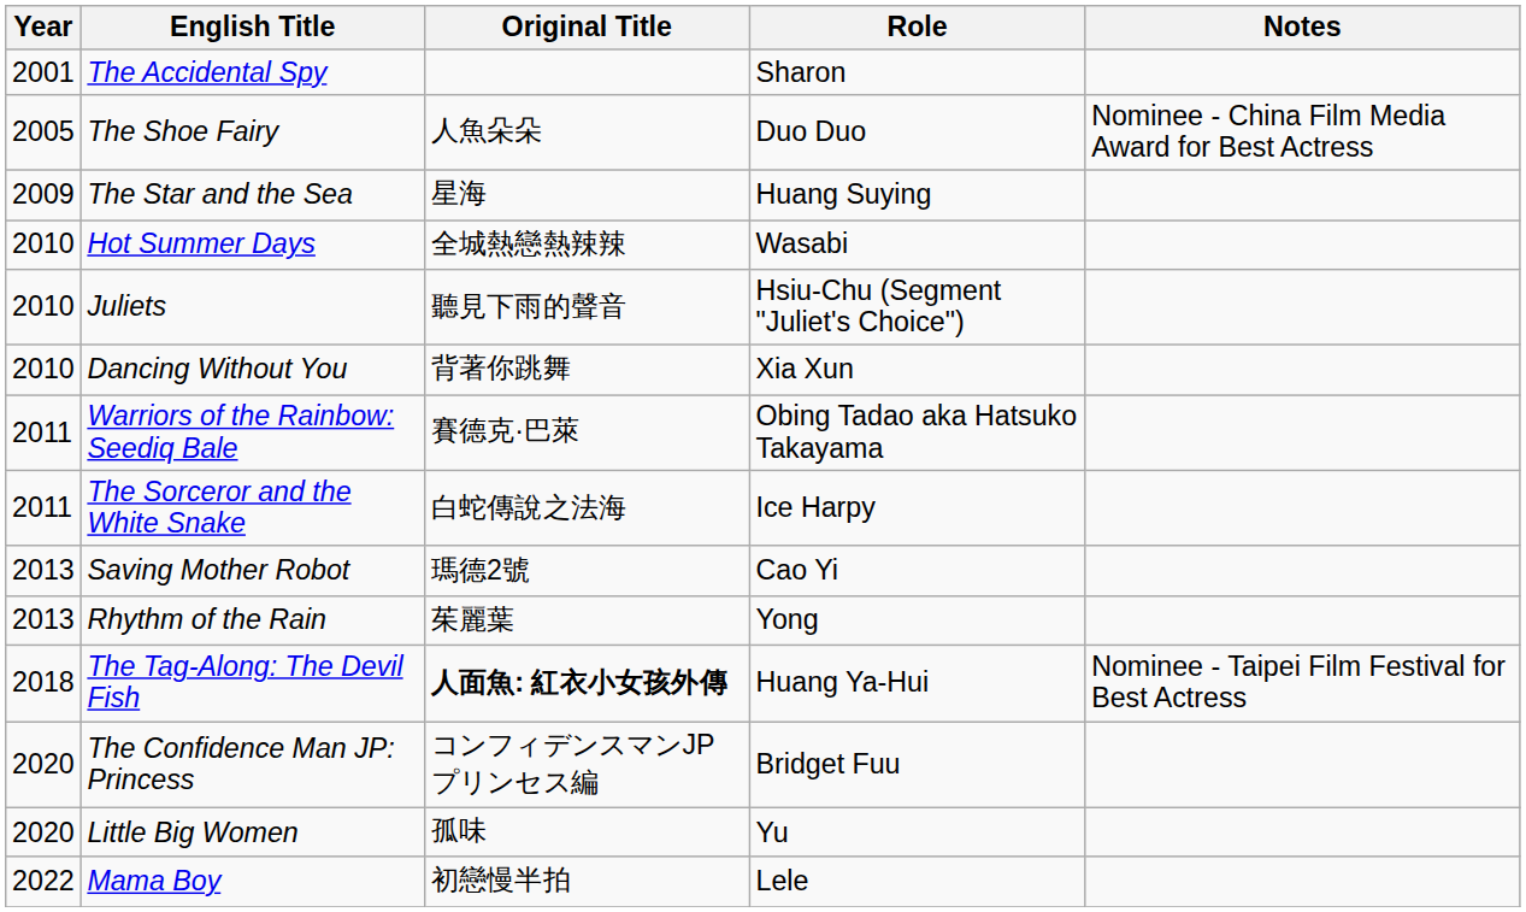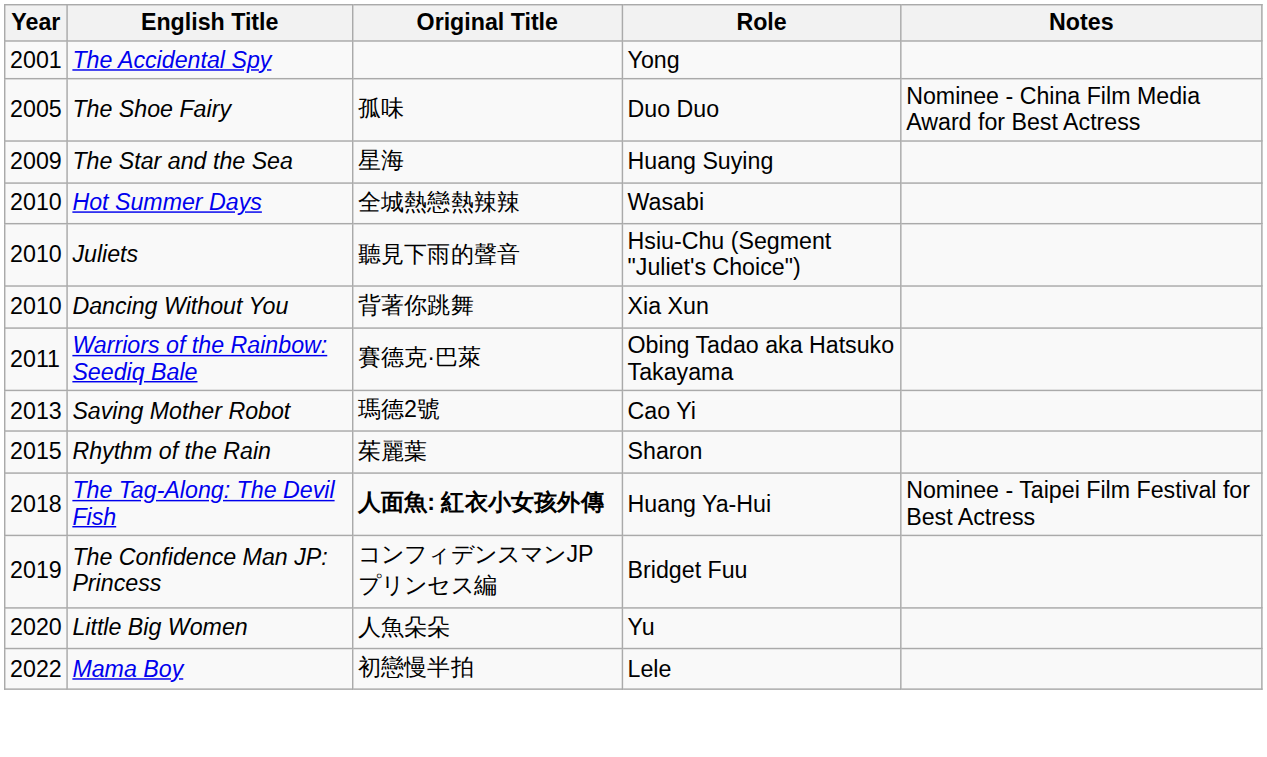The Accidental Spy | Role: Sharon -> Yong
The Shoe Fairy | Original Title: 人魚朵朵 -> 孤味
- row: 2011 | The Sorceror and the White Snake | 白蛇傳說之法海 | Ice Harpy
Rhythm of the Rain | Year: 2013 -> 2015
Rhythm of the Rain | Role: Yong -> Sharon
The Confidence Man JP: Princess | Year: 2020 -> 2019
Little Big Women | Original Title: 孤味 -> 人魚朵朵
